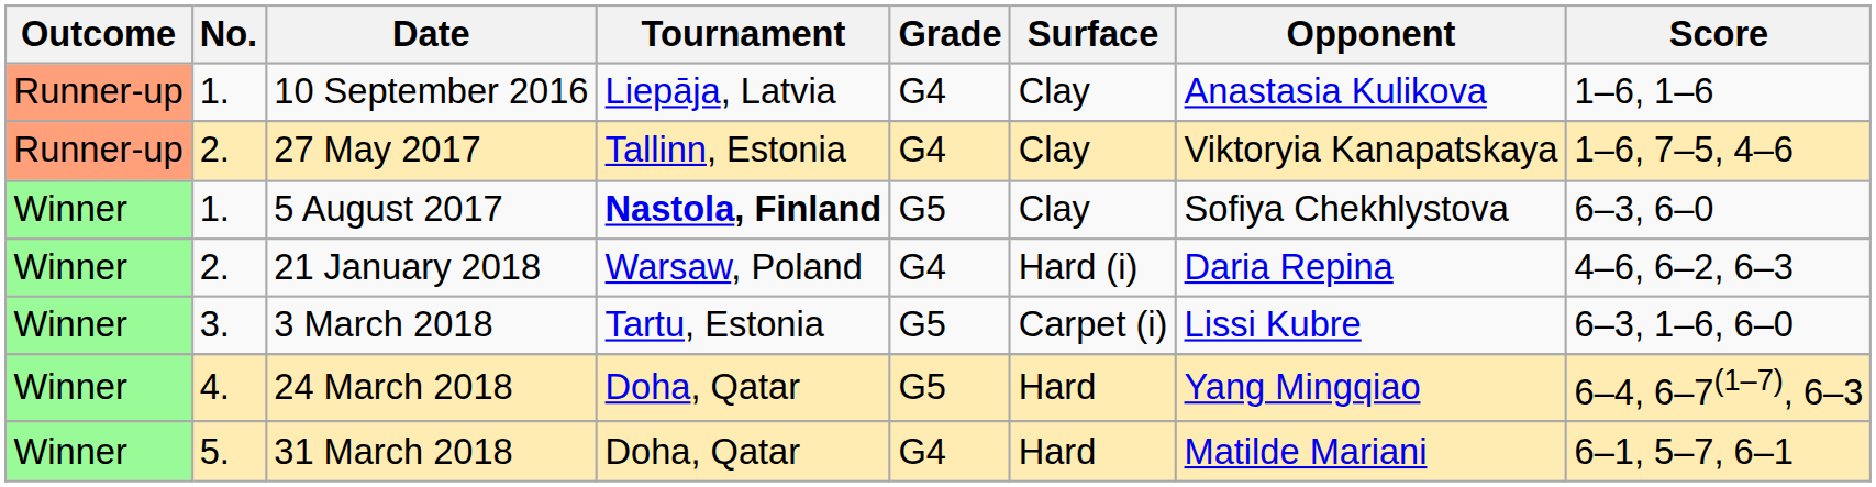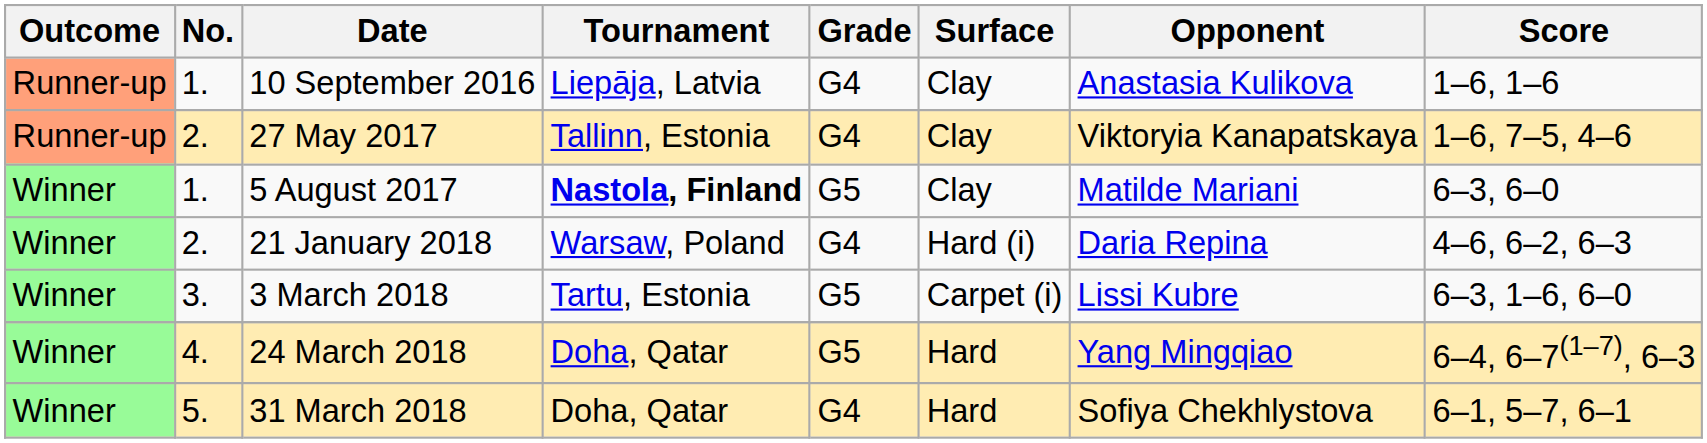5 August 2017 | Opponent: Sofiya Chekhlystova -> Matilde Mariani
31 March 2018 | Opponent: Matilde Mariani -> Sofiya Chekhlystova
